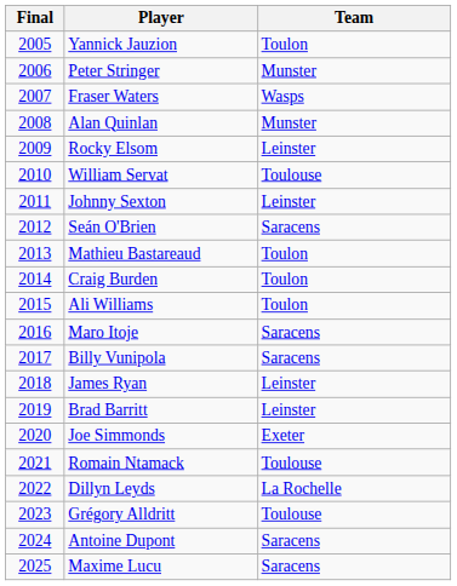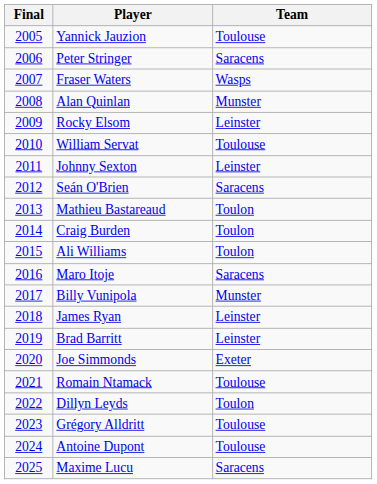Yannick Jauzion | Team: Toulon -> Toulouse
Peter Stringer | Team: Munster -> Saracens
Billy Vunipola | Team: Saracens -> Munster
Dillyn Leyds | Team: La Rochelle -> Toulon
Antoine Dupont | Team: Saracens -> Toulouse
